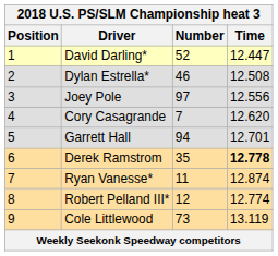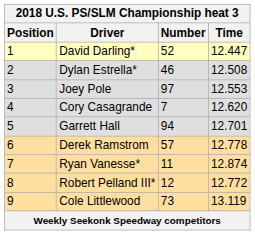Joey Pole | Time: 12.556 -> 12.553
Derek Ramstrom | Number: 35 -> 57
Derek Ramstrom | Time: bold -> normal
Robert Pelland III* | Time: 12.774 -> 12.772
